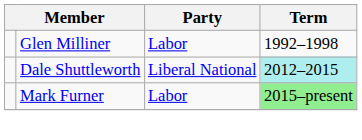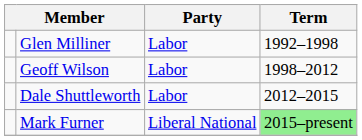+ row: Geoff Wilson | Labor | 1998–2012
Dale Shuttleworth | Party: Liberal National -> Labor
Dale Shuttleworth | Term: paleturquoise background -> no background
Mark Furner | Party: Labor -> Liberal National
